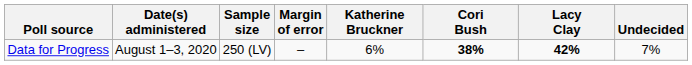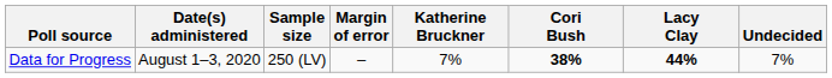Data for Progress | Katherine Bruckner: 6% -> 7%
Data for Progress | Lacy Clay: 42% -> 44%
